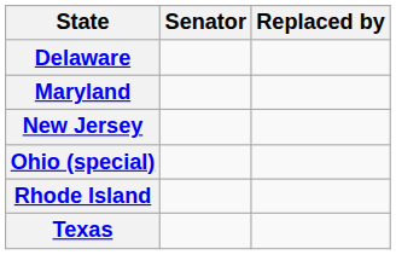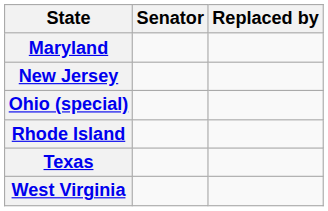- row: Delaware
+ row: West Virginia
